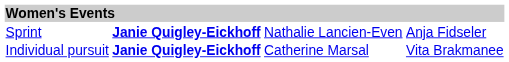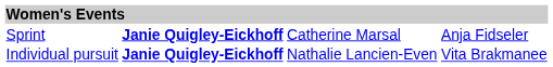Sprint | column 3: Nathalie Lancien-Even -> Catherine Marsal
Individual pursuit | column 3: Catherine Marsal -> Nathalie Lancien-Even
